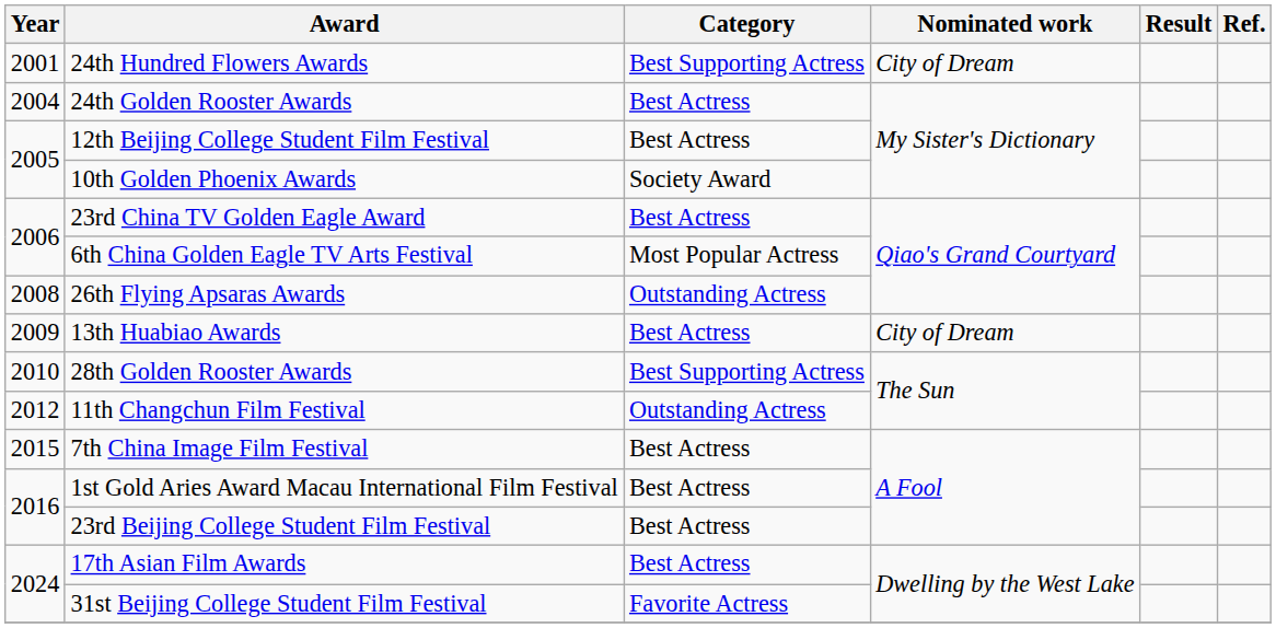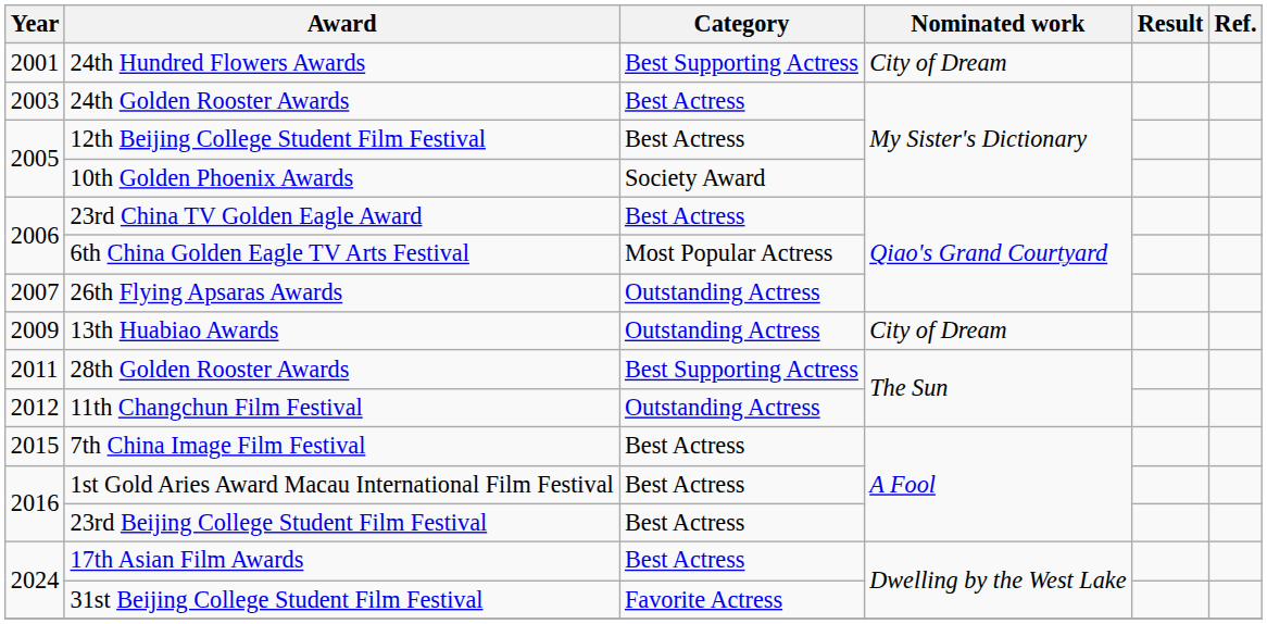24th Golden Rooster Awards | Year: 2004 -> 2003
26th Flying Apsaras Awards | Year: 2008 -> 2007
13th Huabiao Awards | Category: Best Actress -> Outstanding Actress
28th Golden Rooster Awards | Year: 2010 -> 2011
